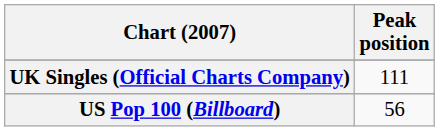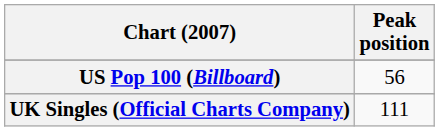rows swapped: UK Singles (Official Charts Company) <-> US Pop 100 (Billboard)
